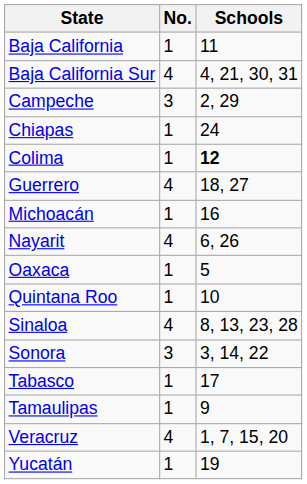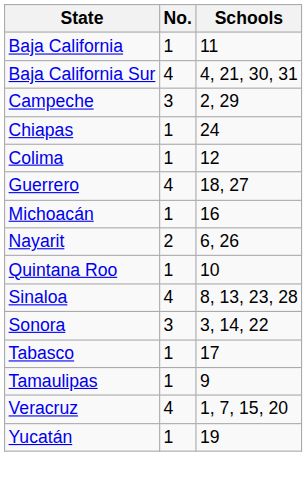Colima | Schools: bold -> normal
Nayarit | No.: 4 -> 2
- row: Oaxaca | 1 | 5
